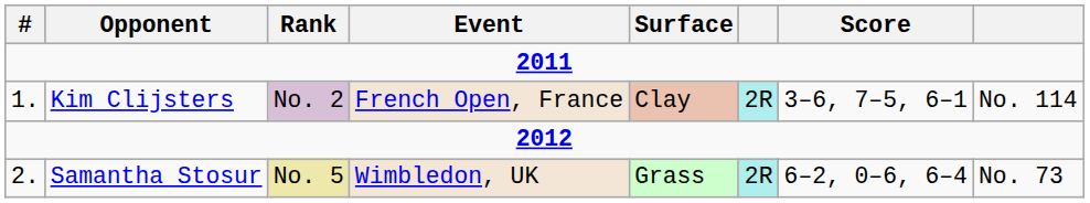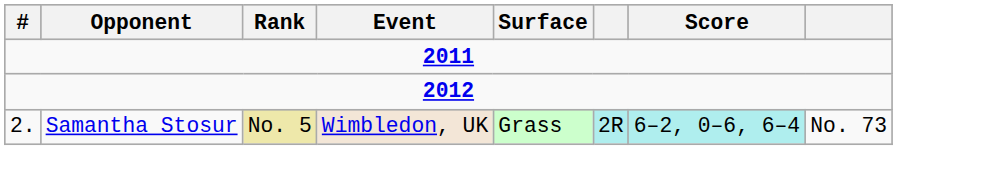- row: 1. | Kim Clijsters | No. 2 | French Open, France | Clay | 2R | 3–6, 7–5, 6–1 | No. 114
Samantha Stosur | Score: no background -> paleturquoise background
